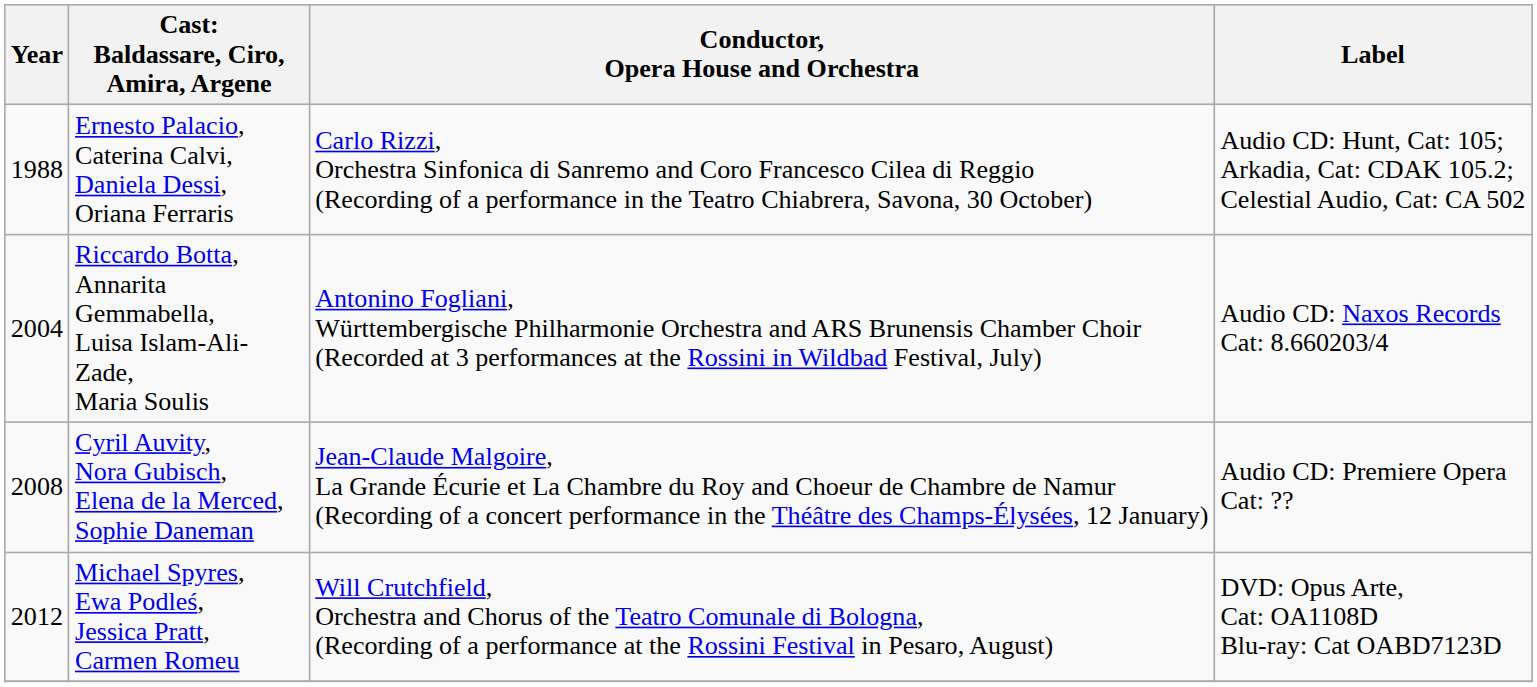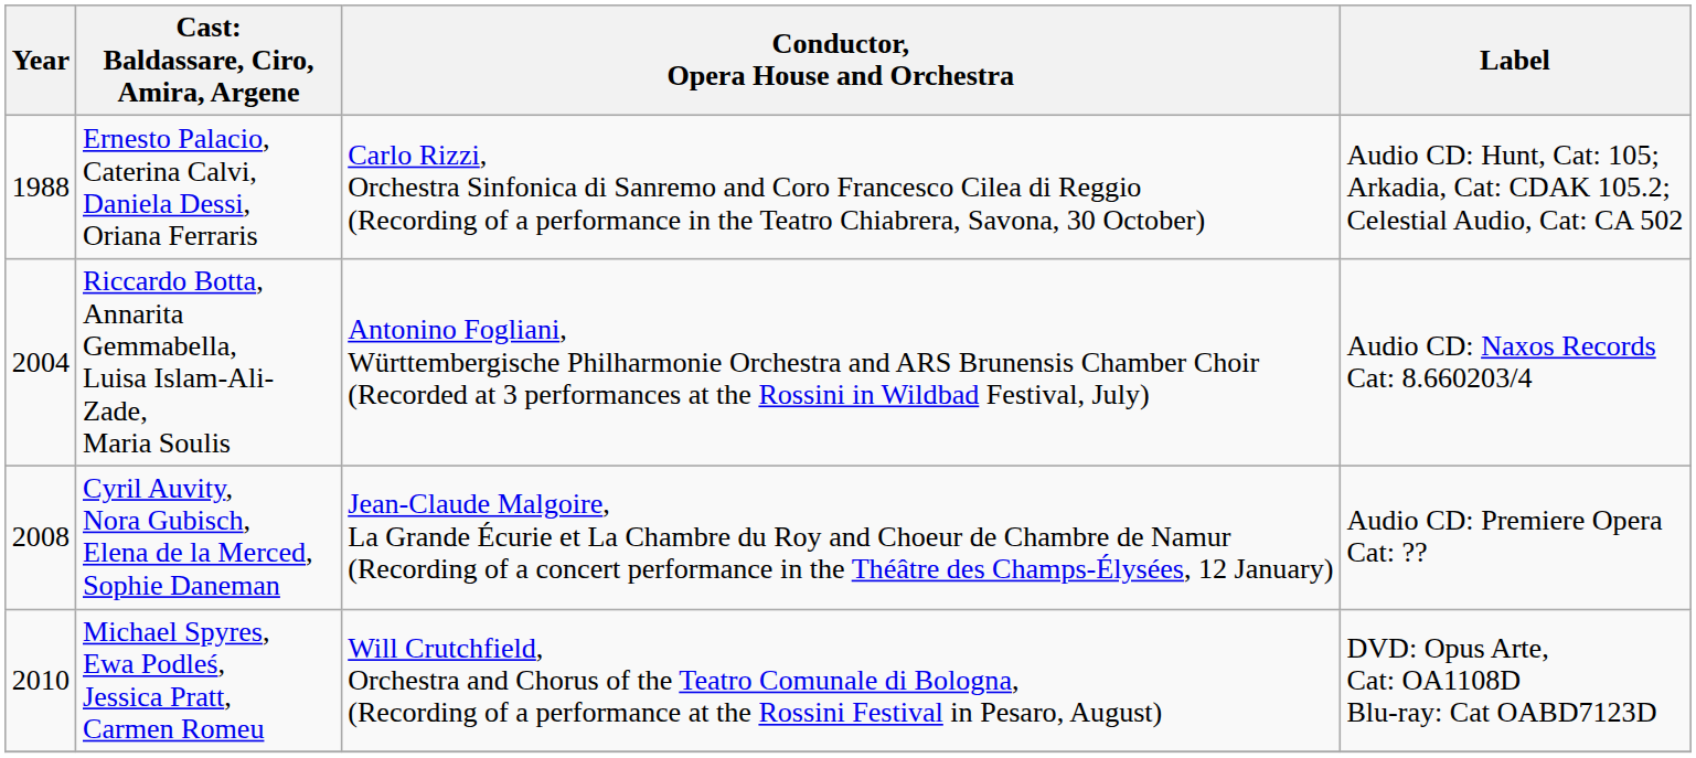Michael Spyres, Ewa Podleś, Jessica Pratt, Carmen Romeu | Year: 2012 -> 2010
